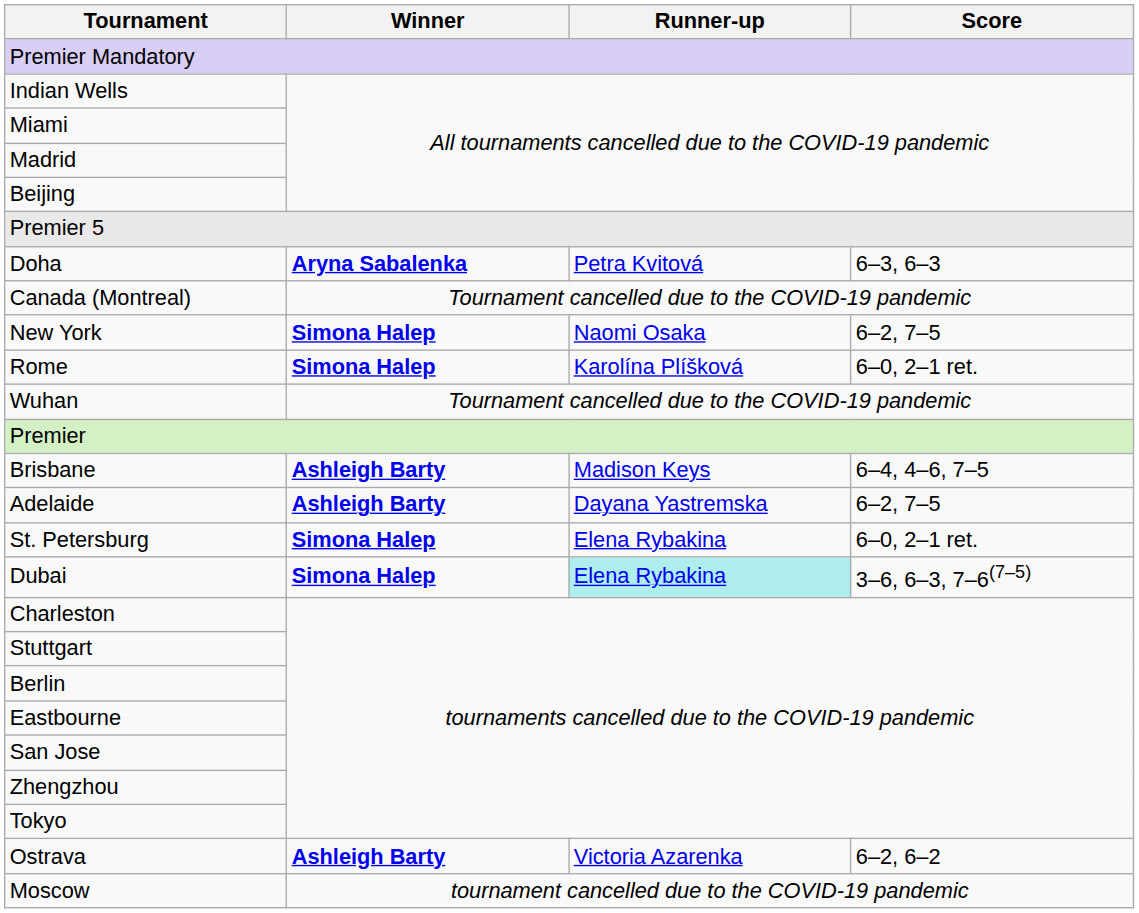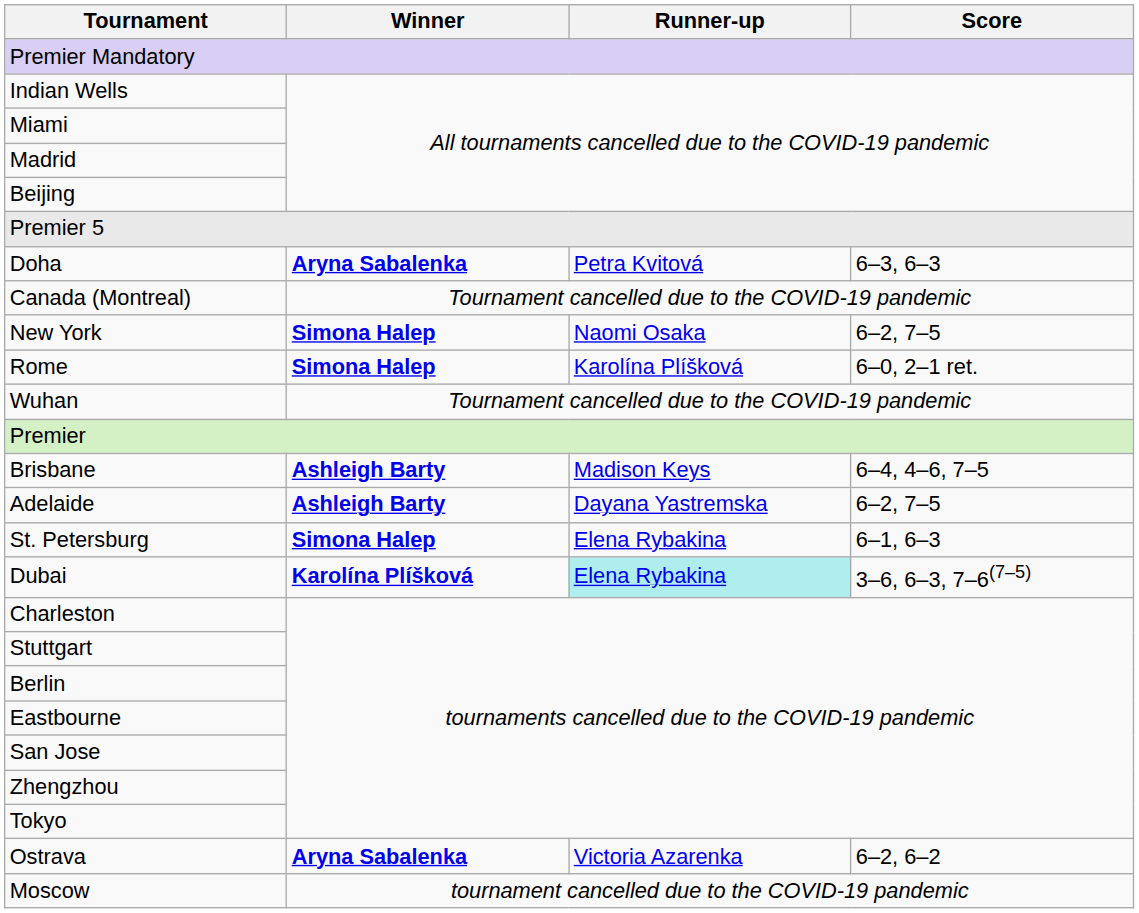St. Petersburg | Score: 6–0, 2–1 ret. -> 6–1, 6–3
Dubai | Winner: Simona Halep -> Karolína Plíšková
Ostrava | Winner: Ashleigh Barty -> Aryna Sabalenka
